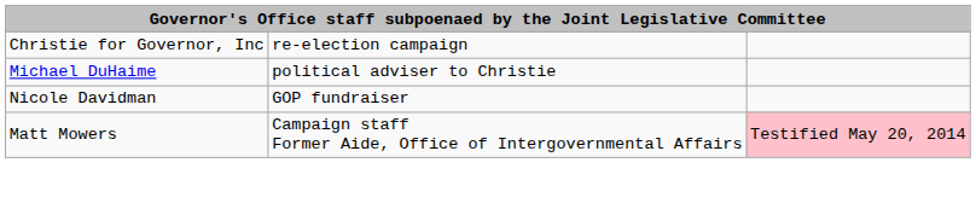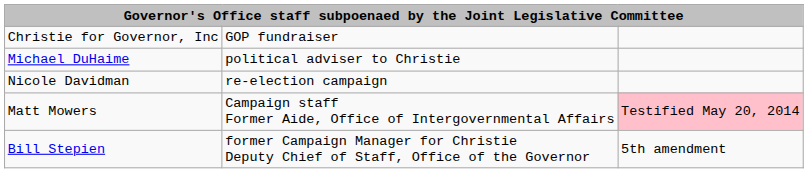Christie for Governor, Inc | column 2: re-election campaign -> GOP fundraiser
Nicole Davidman | column 2: GOP fundraiser -> re-election campaign
+ row: Bill Stepien | former Campaign Manager for Christie Deputy Chief of Staff, Office of the Governor | 5th amendment
